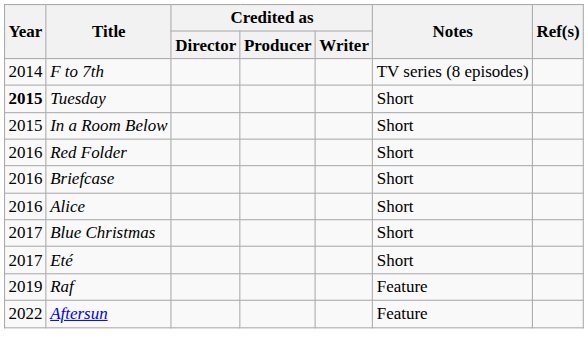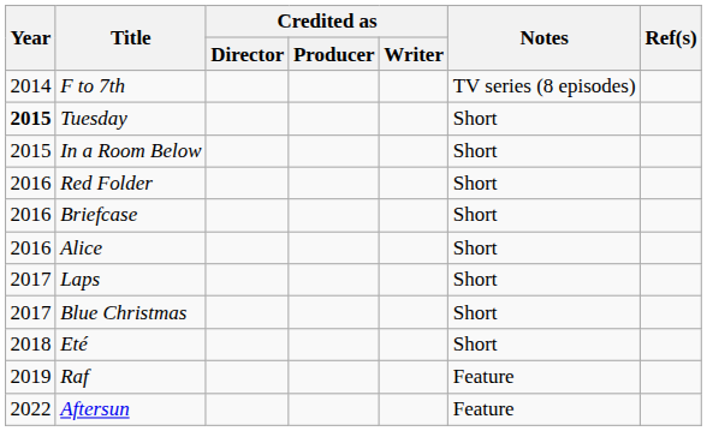+ row: 2017 | Laps | Short
Eté | Year: 2017 -> 2018
